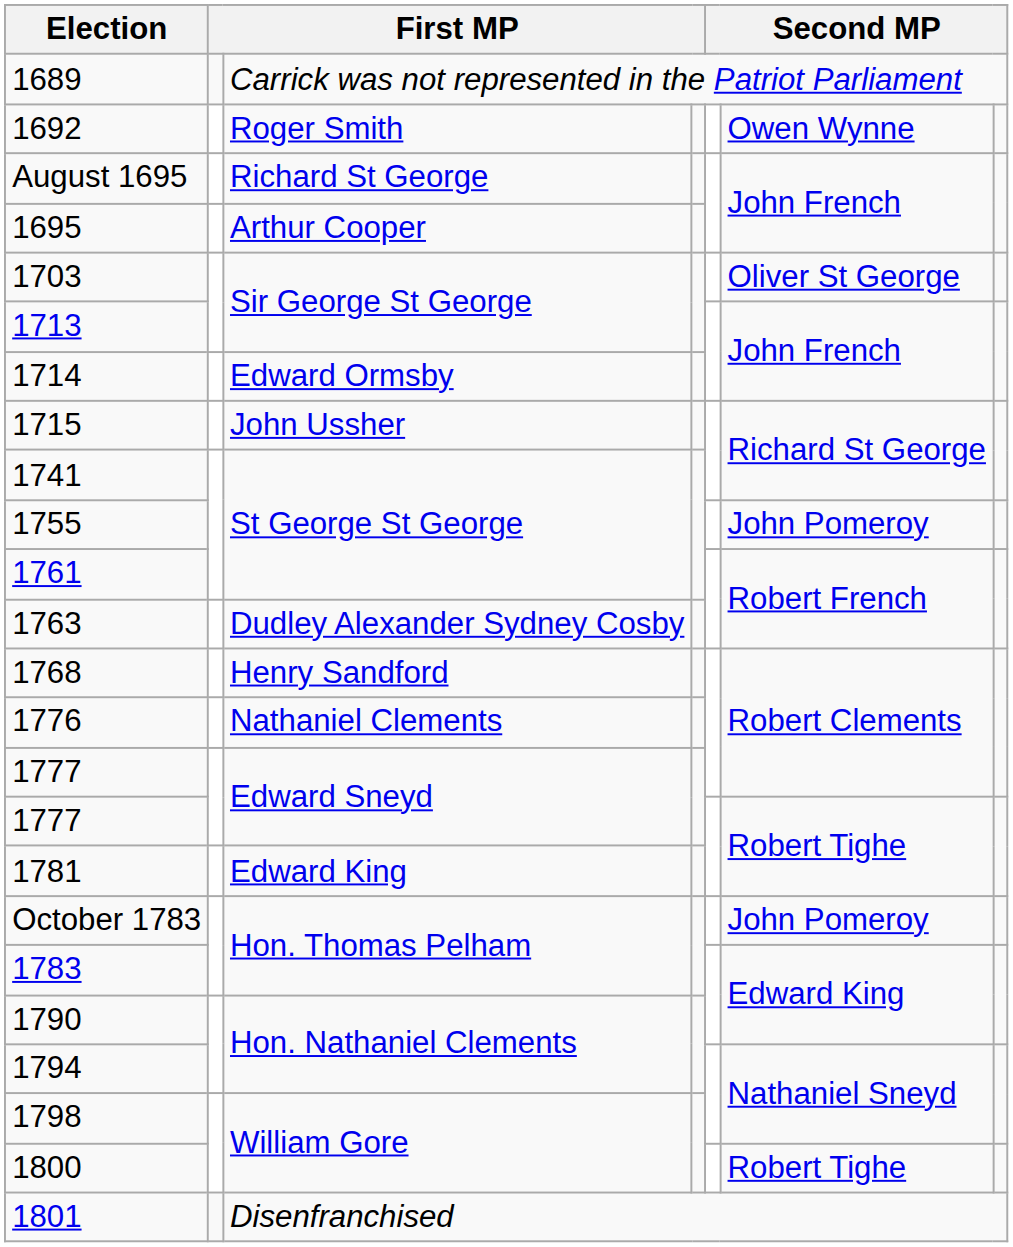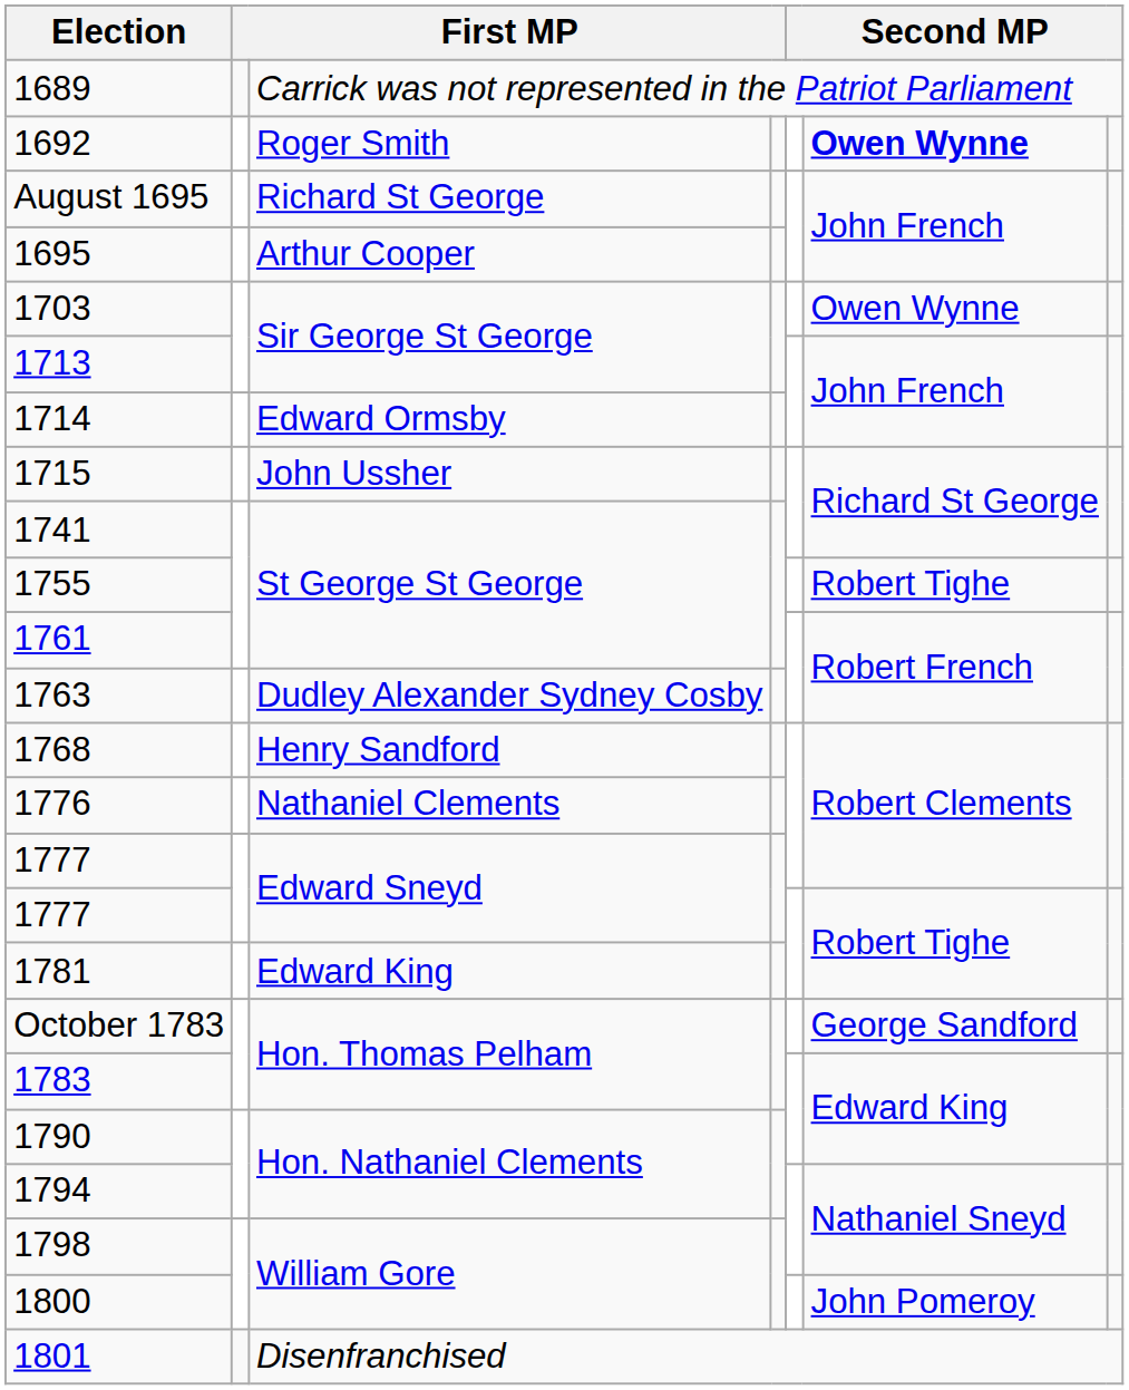1692 | column 6: normal -> bold
1703 | column 6: Oliver St George -> Owen Wynne
1755 | column 6: John Pomeroy -> Robert Tighe
October 1783 | column 6: John Pomeroy -> George Sandford
1800 | column 6: Robert Tighe -> John Pomeroy
